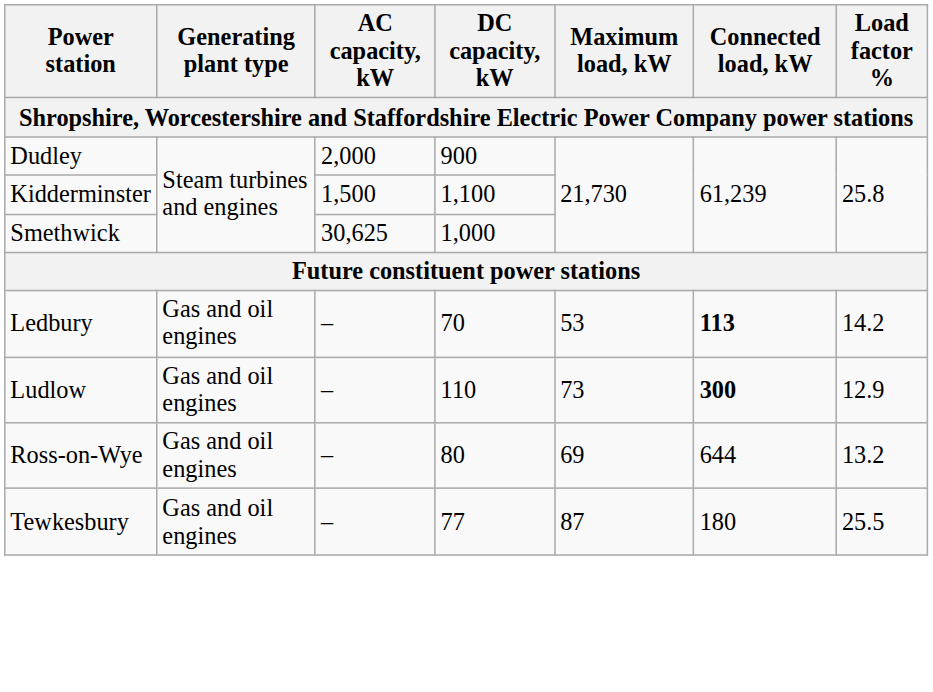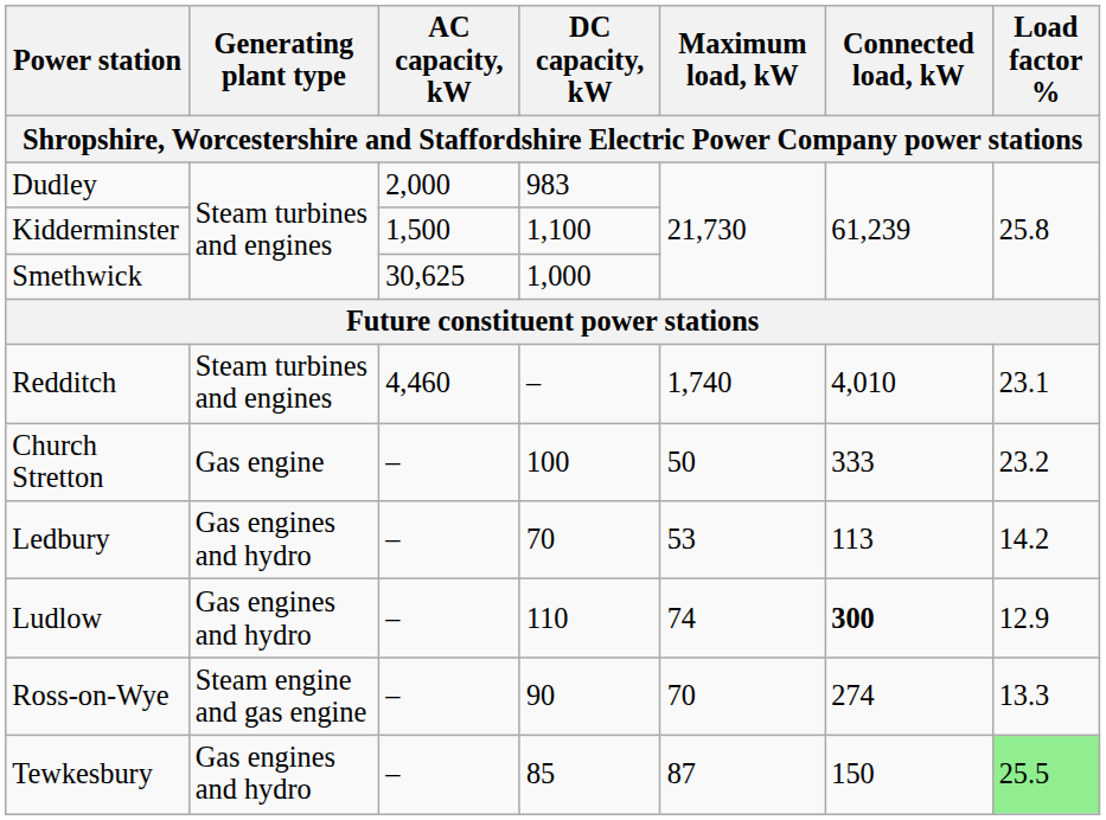Dudley | DC capacity, kW: 900 -> 983
+ row: Redditch | Steam turbines and engines | 4,460 | – | 1,740 | 4,010 | 23.1
+ row: Church Stretton | Gas engine | – | 100 | 50 | 333 | 23.2
Ledbury | Generating plant type: Gas and oil engines -> Gas engines and hydro
Ledbury | Connected load, kW: bold -> normal
Ludlow | Generating plant type: Gas and oil engines -> Gas engines and hydro
Ludlow | Maximum load, kW: 73 -> 74
Ross-on-Wye | Generating plant type: Gas and oil engines -> Steam engine and gas engine
Ross-on-Wye | DC capacity, kW: 80 -> 90
Ross-on-Wye | Maximum load, kW: 69 -> 70
Ross-on-Wye | Connected load, kW: 644 -> 274
Ross-on-Wye | Load factor %: 13.2 -> 13.3
Tewkesbury | Generating plant type: Gas and oil engines -> Gas engines and hydro
Tewkesbury | DC capacity, kW: 77 -> 85
Tewkesbury | Connected load, kW: 180 -> 150
Tewkesbury | Load factor %: no background -> lightgreen background
